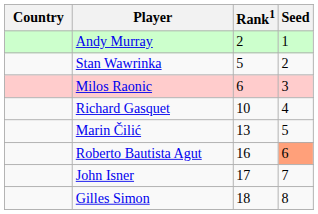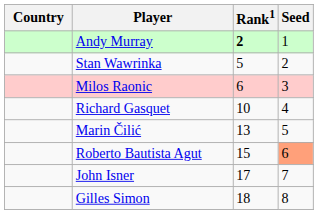Andy Murray | Rank1: normal -> bold
Roberto Bautista Agut | Rank1: 16 -> 15
